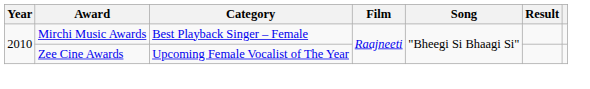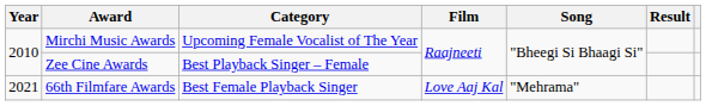Mirchi Music Awards | Category: Best Playback Singer – Female -> Upcoming Female Vocalist of The Year
Zee Cine Awards | Category: Upcoming Female Vocalist of The Year -> Best Playback Singer – Female
+ row: 2021 | 66th Filmfare Awards | Best Female Playback Singer | Love Aaj Kal | "Mehrama"
